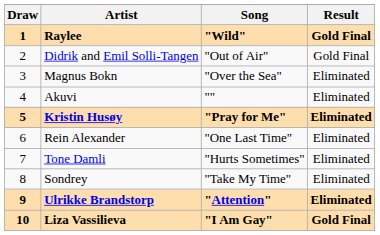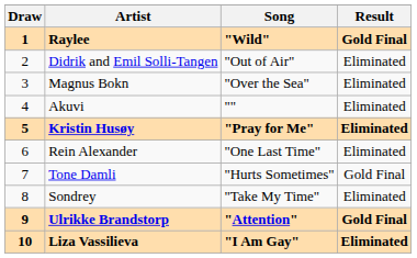Didrik and Emil Solli-Tangen | Result: Gold Final -> Eliminated
Tone Damli | Result: Eliminated -> Gold Final
Ulrikke Brandstorp | Result: Eliminated -> Gold Final
Liza Vassilieva | Result: Gold Final -> Eliminated
